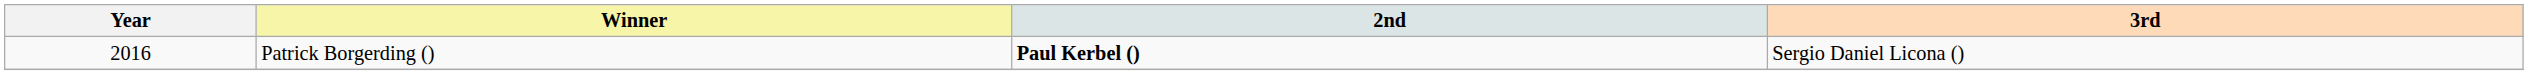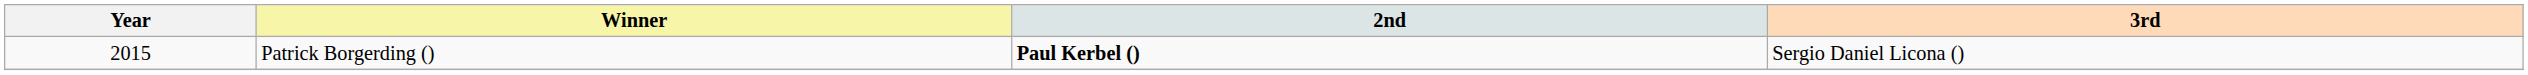Patrick Borgerding () | Year: 2016 -> 2015
